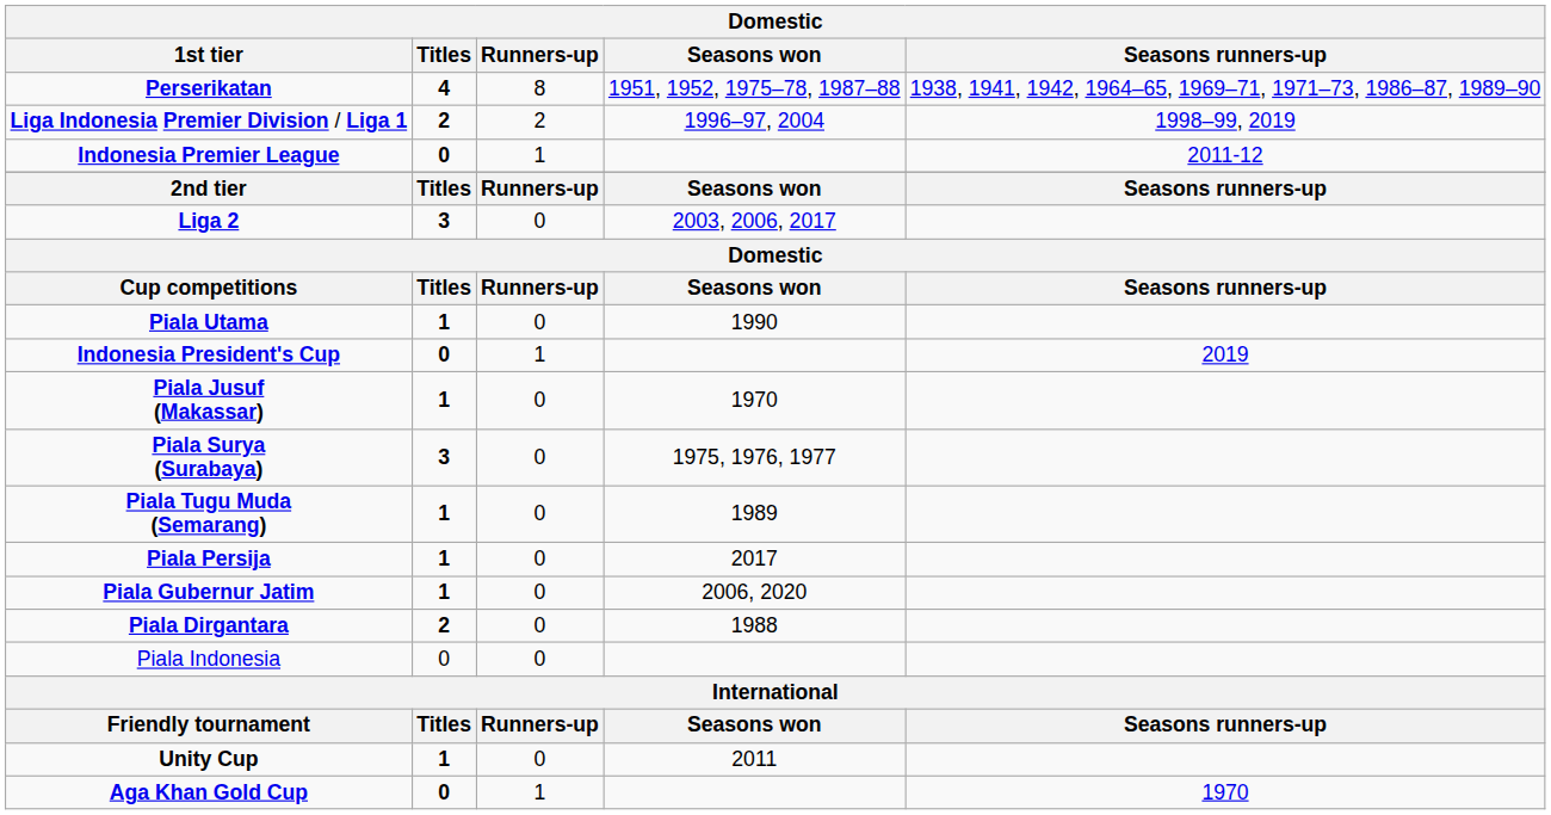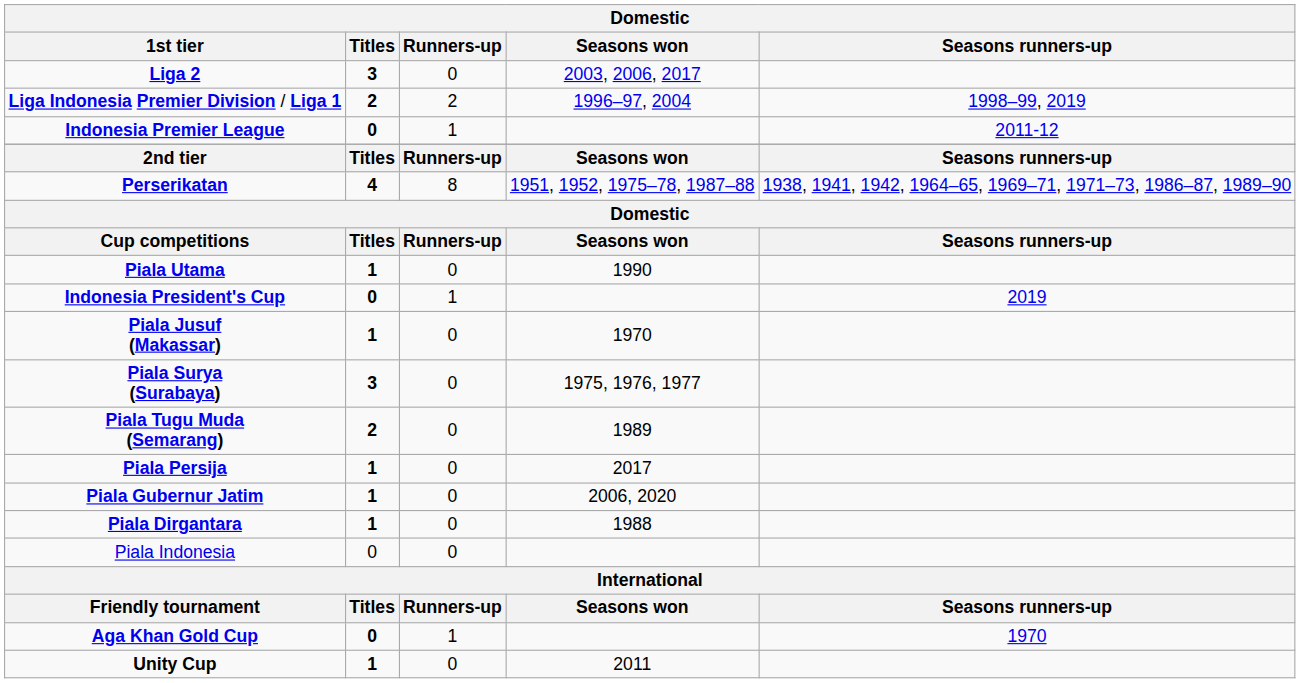rows swapped: Perserikatan <-> Liga 2
Piala Tugu Muda (Semarang) | Titles: 1 -> 2
Piala Dirgantara | Titles: 2 -> 1
rows swapped: Aga Khan Gold Cup <-> Unity Cup
